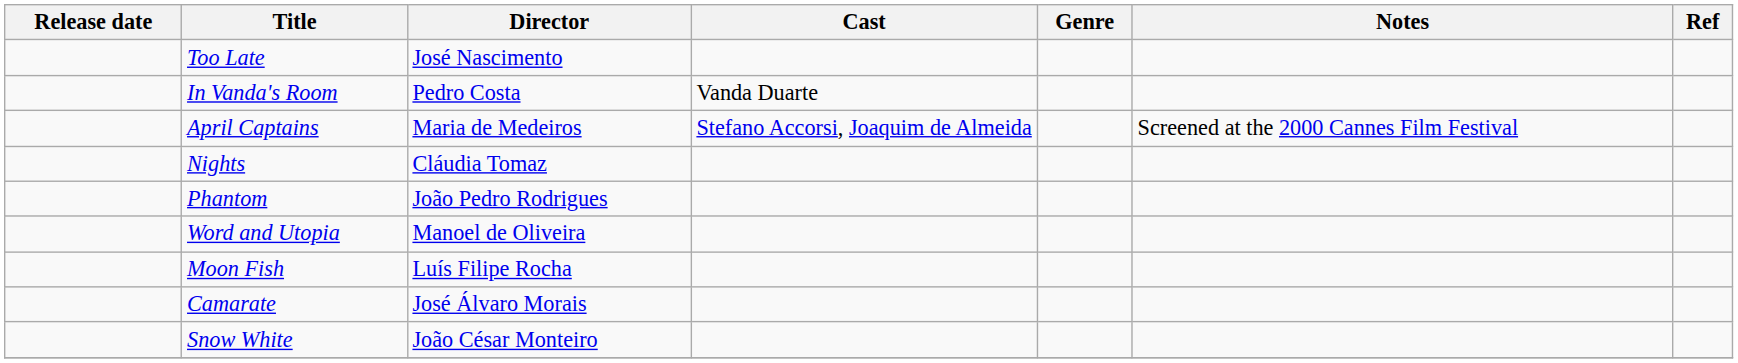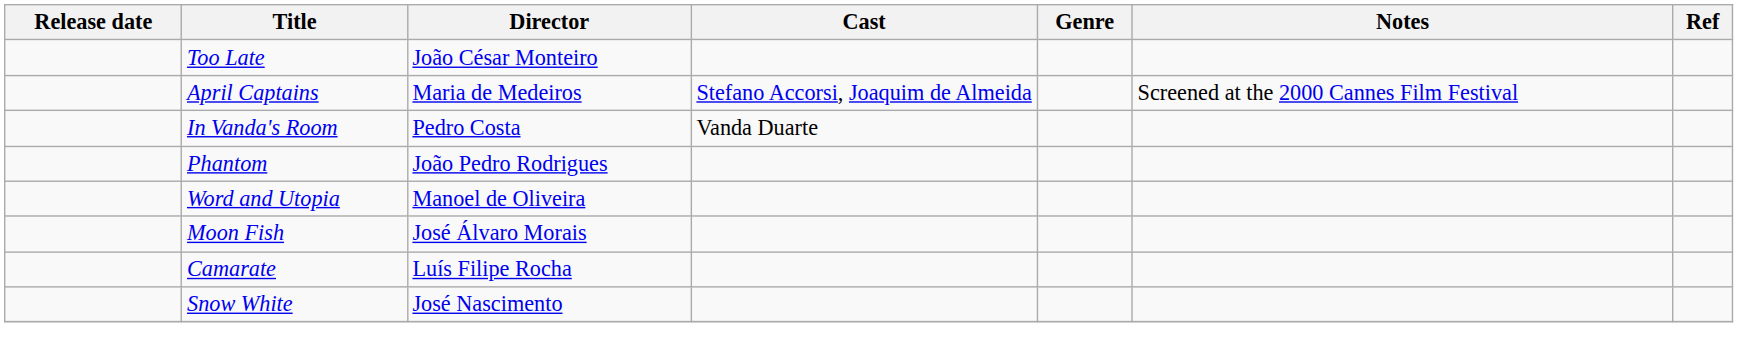Too Late | Director: José Nascimento -> João César Monteiro
rows swapped: April Captains <-> In Vanda's Room
- row: Nights | Cláudia Tomaz
Moon Fish | Director: Luís Filipe Rocha -> José Álvaro Morais
Camarate | Director: José Álvaro Morais -> Luís Filipe Rocha
Snow White | Director: João César Monteiro -> José Nascimento
